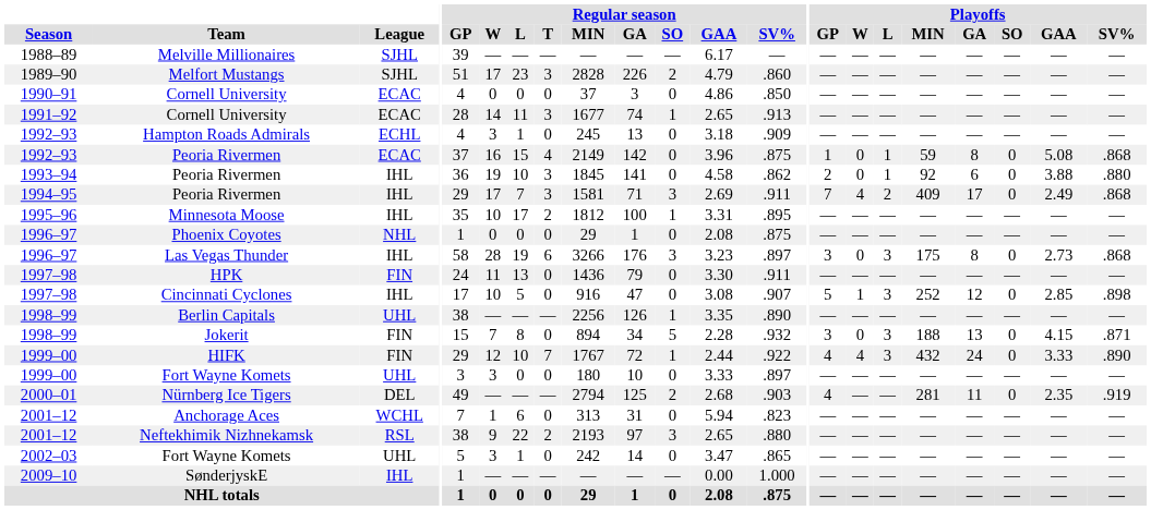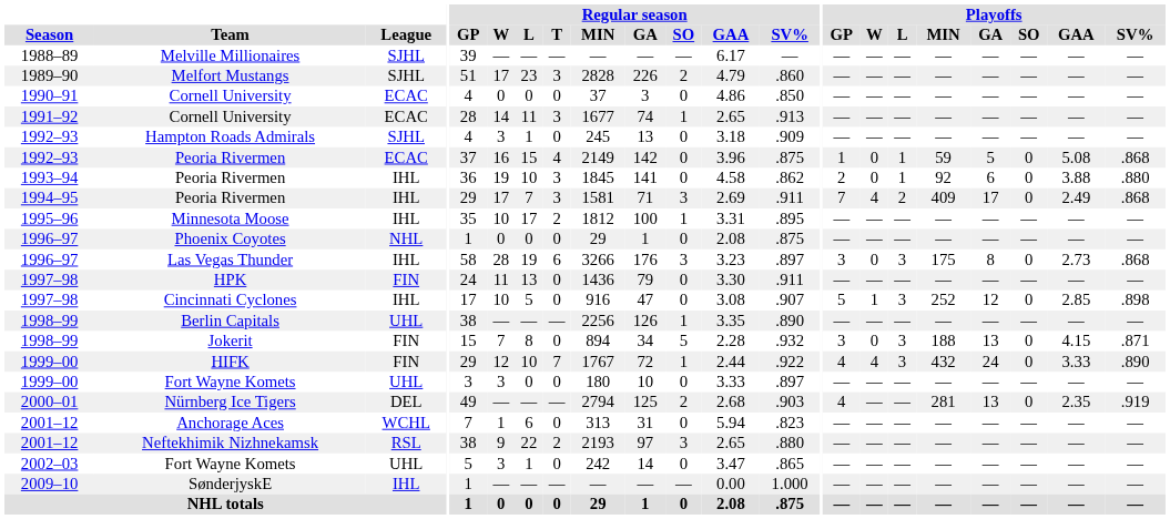Hampton Roads Admirals | League: ECHL -> SJHL
1992–93 / Peoria Rivermen | Playoffs / GA: 8 -> 5
Nürnberg Ice Tigers | Playoffs / GA: 11 -> 13
